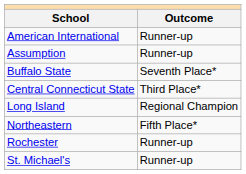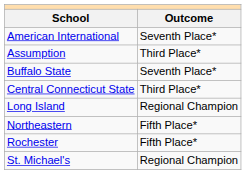American International | Outcome: Runner-up -> Seventh Place*
Assumption | Outcome: Runner-up -> Third Place*
Rochester | Outcome: Runner-up -> Fifth Place*
St. Michael's | Outcome: Runner-up -> Regional Champion
